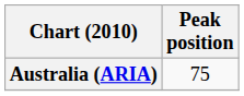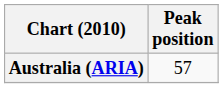Australia (ARIA) | Peak position: 75 -> 57
